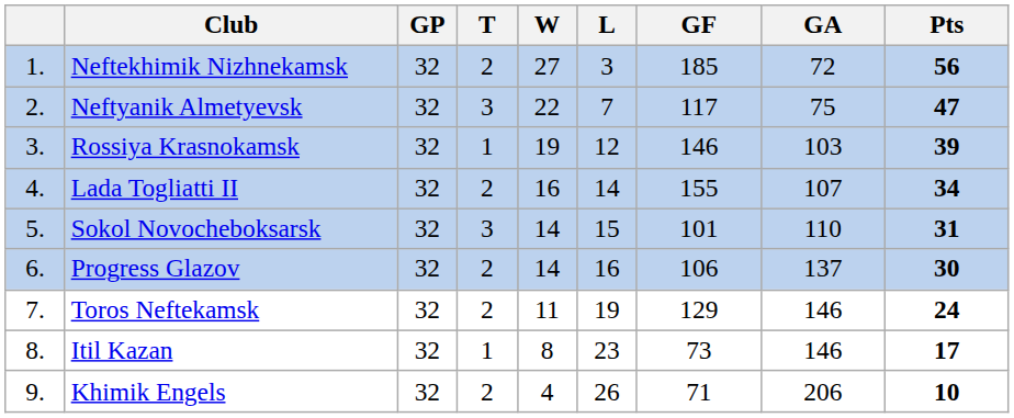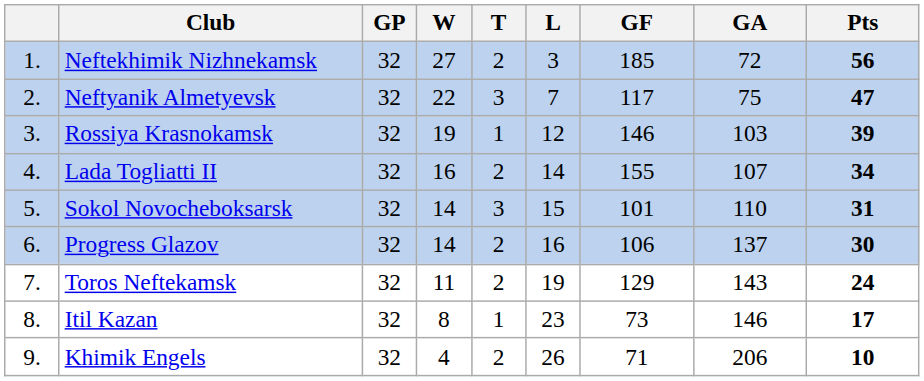columns swapped: W <-> T
Toros Neftekamsk | GA: 146 -> 143
